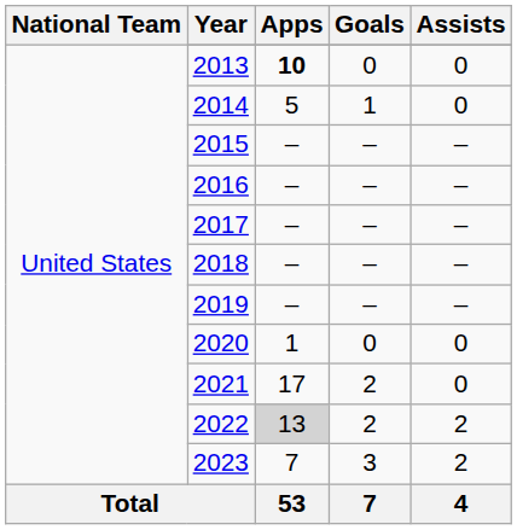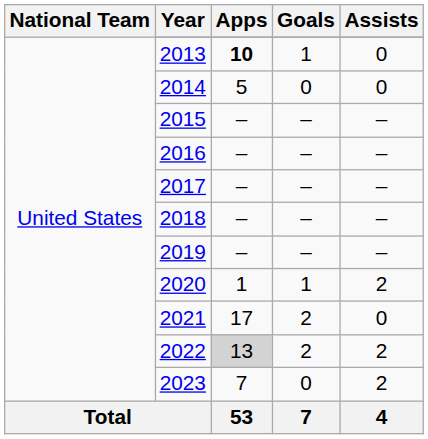2013 | Goals: 0 -> 1
2014 | Goals: 1 -> 0
2020 | Goals: 0 -> 1
2020 | Assists: 0 -> 2
2023 | Goals: 3 -> 0
